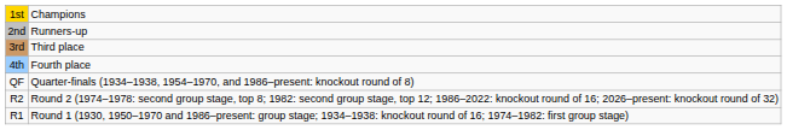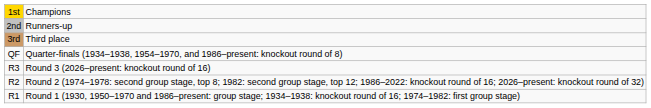- row: 4th | Fourth place
+ row: R3 | Round 3 (2026–present: knockout round of 16)
